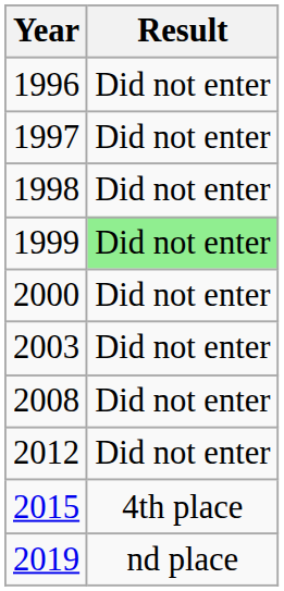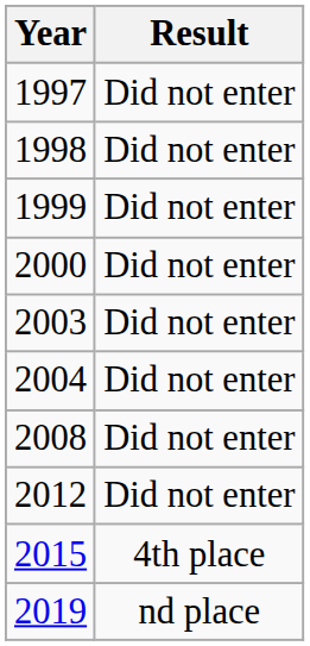- row: 1996 | Did not enter
1999 | Result: lightgreen background -> no background
+ row: 2004 | Did not enter
